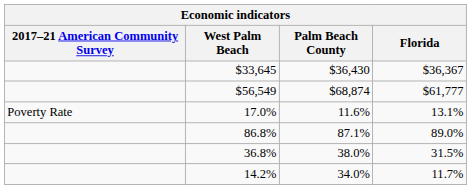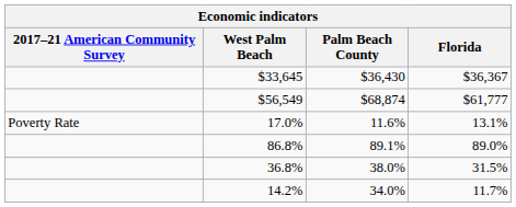86.8% | Palm Beach County: 87.1% -> 89.1%
